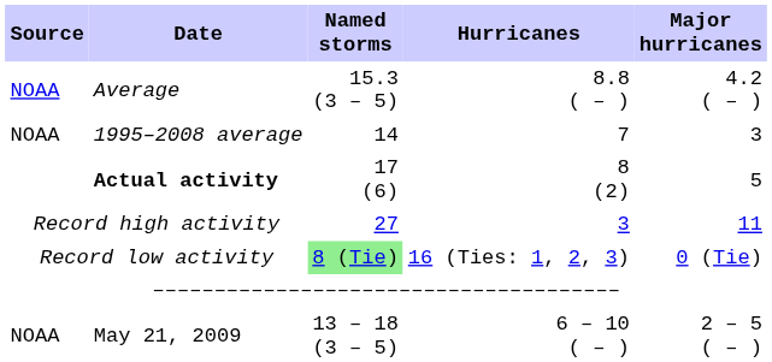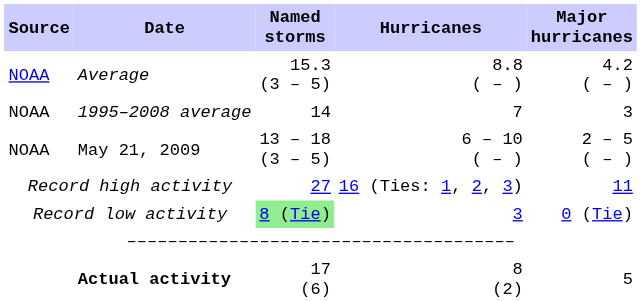rows swapped: May 21, 2009 <-> Actual activity
Record high activity | Hurricanes: 3 -> 16 (Ties: 1, 2, 3)
Record low activity | Hurricanes: 16 (Ties: 1, 2, 3) -> 3
